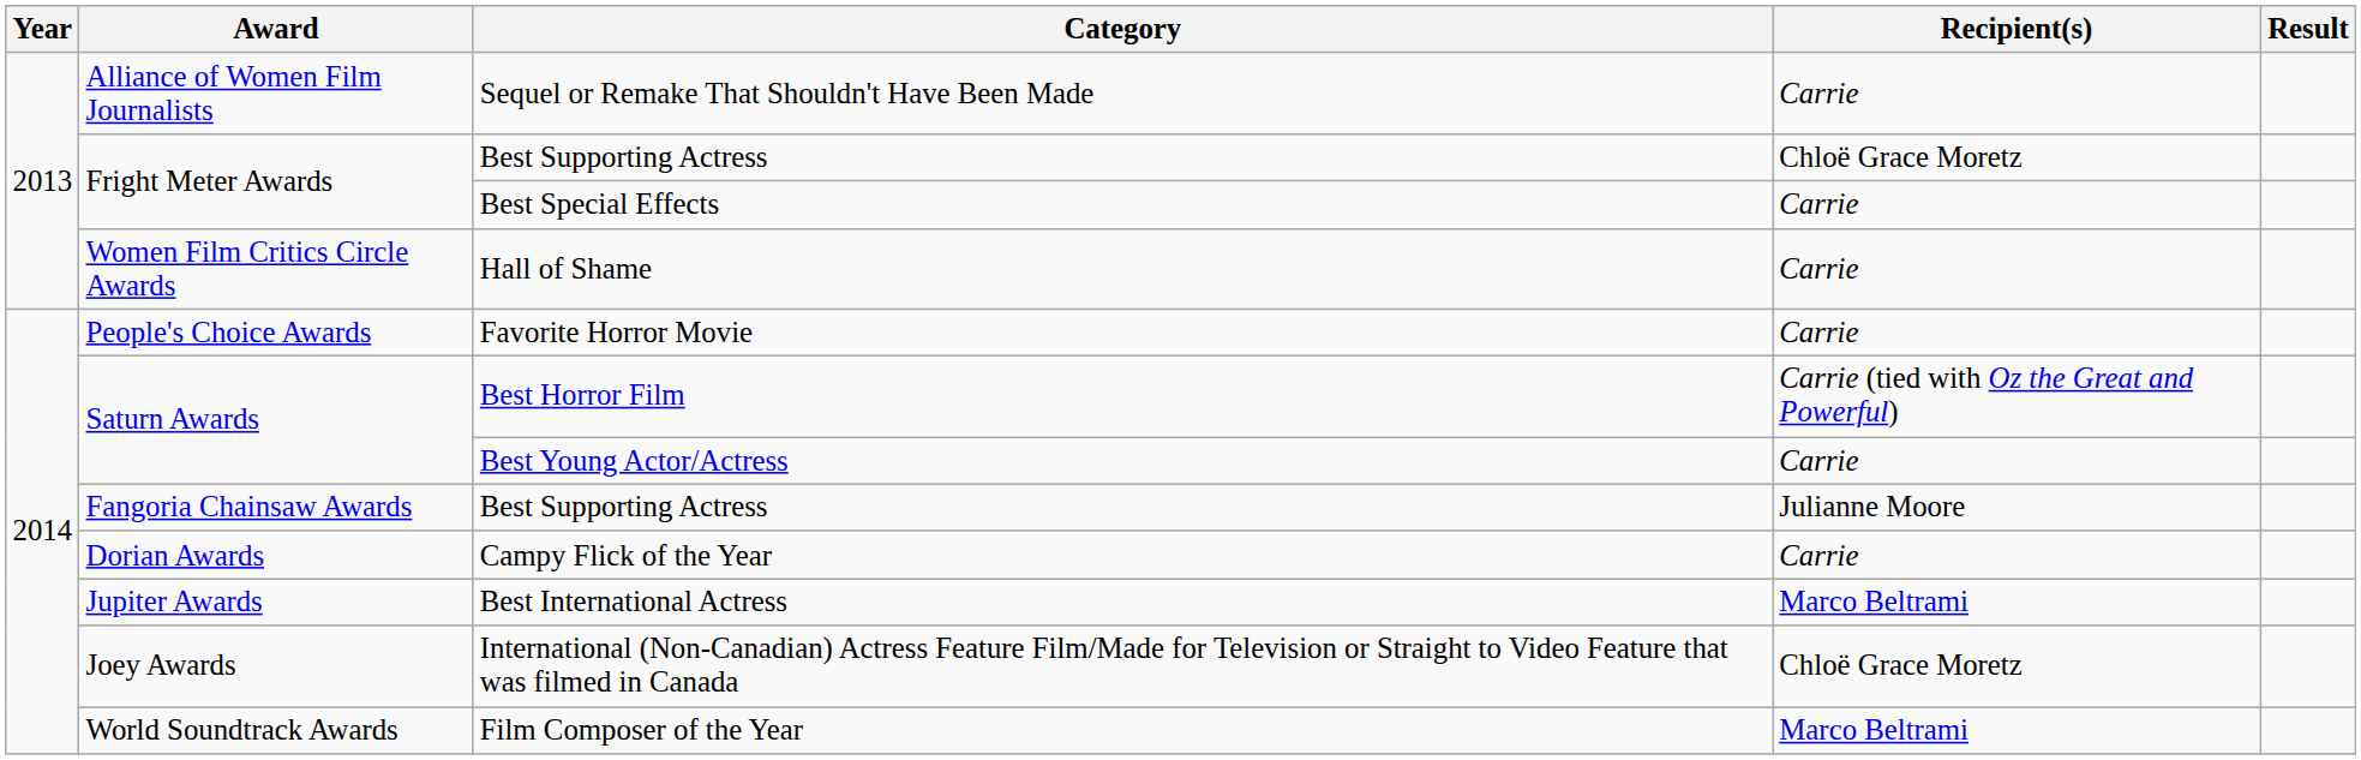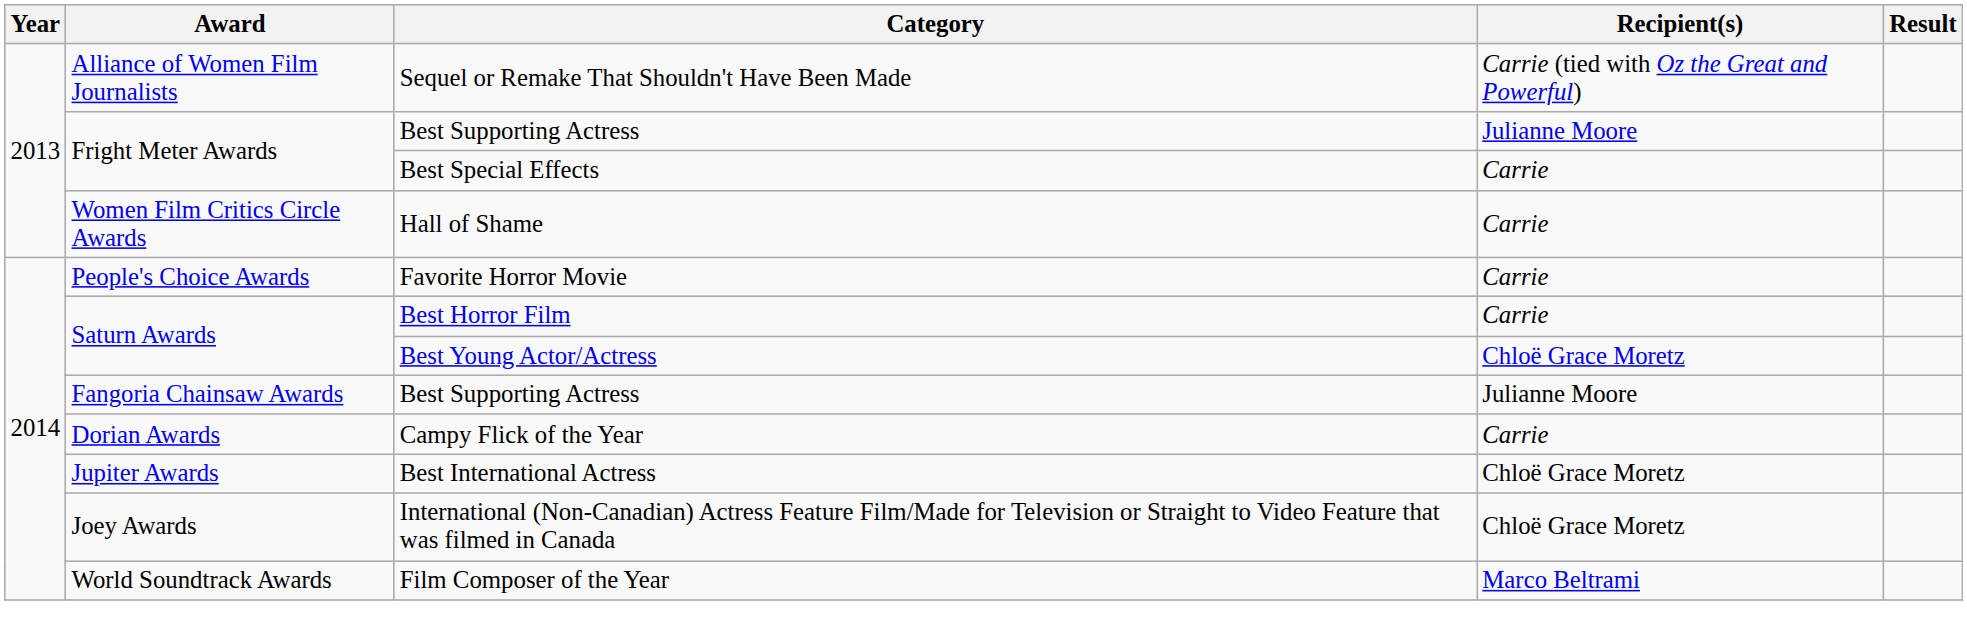Sequel or Remake That Shouldn't Have Been Made | Recipient(s): Carrie -> Carrie (tied with Oz the Great and Powerful)
Fright Meter Awards / Best Supporting Actress | Recipient(s): Chloë Grace Moretz -> Julianne Moore
Best Horror Film | Recipient(s): Carrie (tied with Oz the Great and Powerful) -> Carrie
Best Young Actor/Actress | Recipient(s): Carrie -> Chloë Grace Moretz
Best International Actress | Recipient(s): Marco Beltrami -> Chloë Grace Moretz
